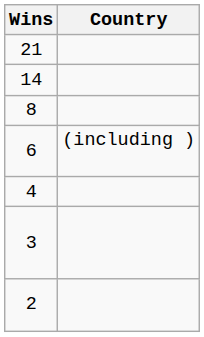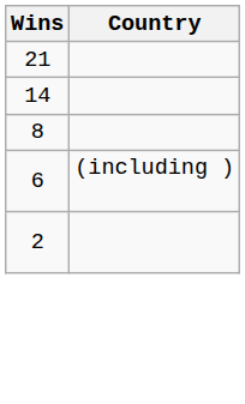- row: 4
- row: 3
